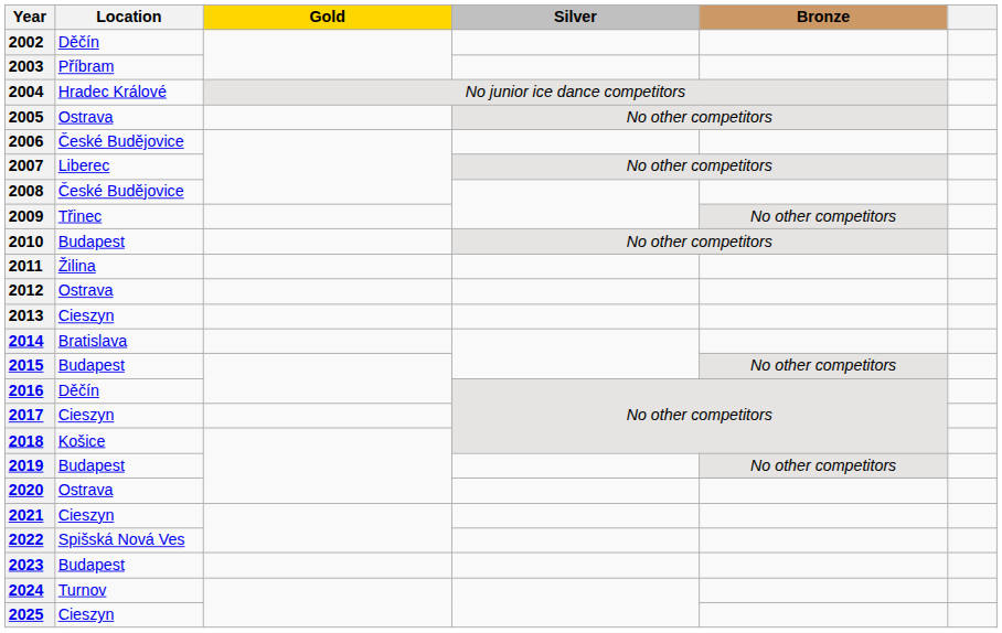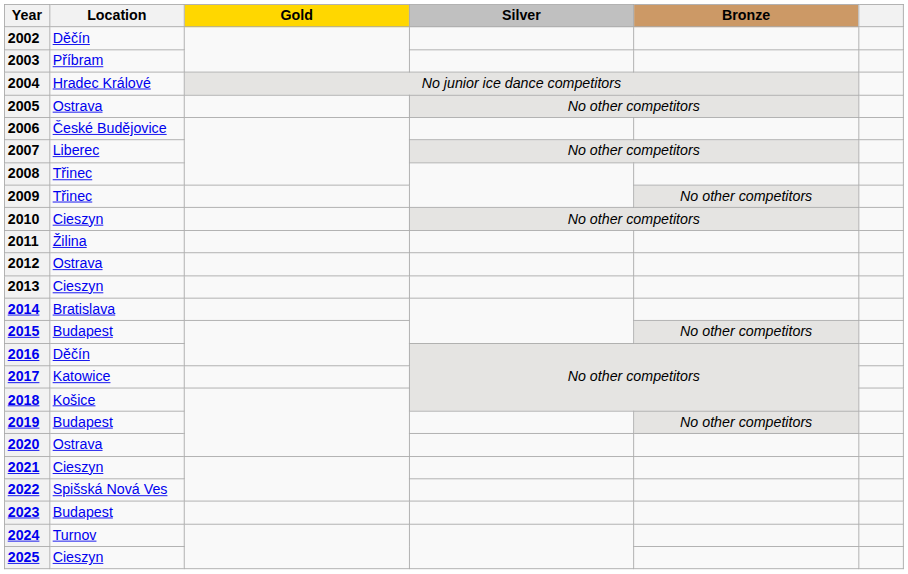2008 | Location: České Budějovice -> Třinec
2010 | Location: Budapest -> Cieszyn
2017 | Location: Cieszyn -> Katowice
